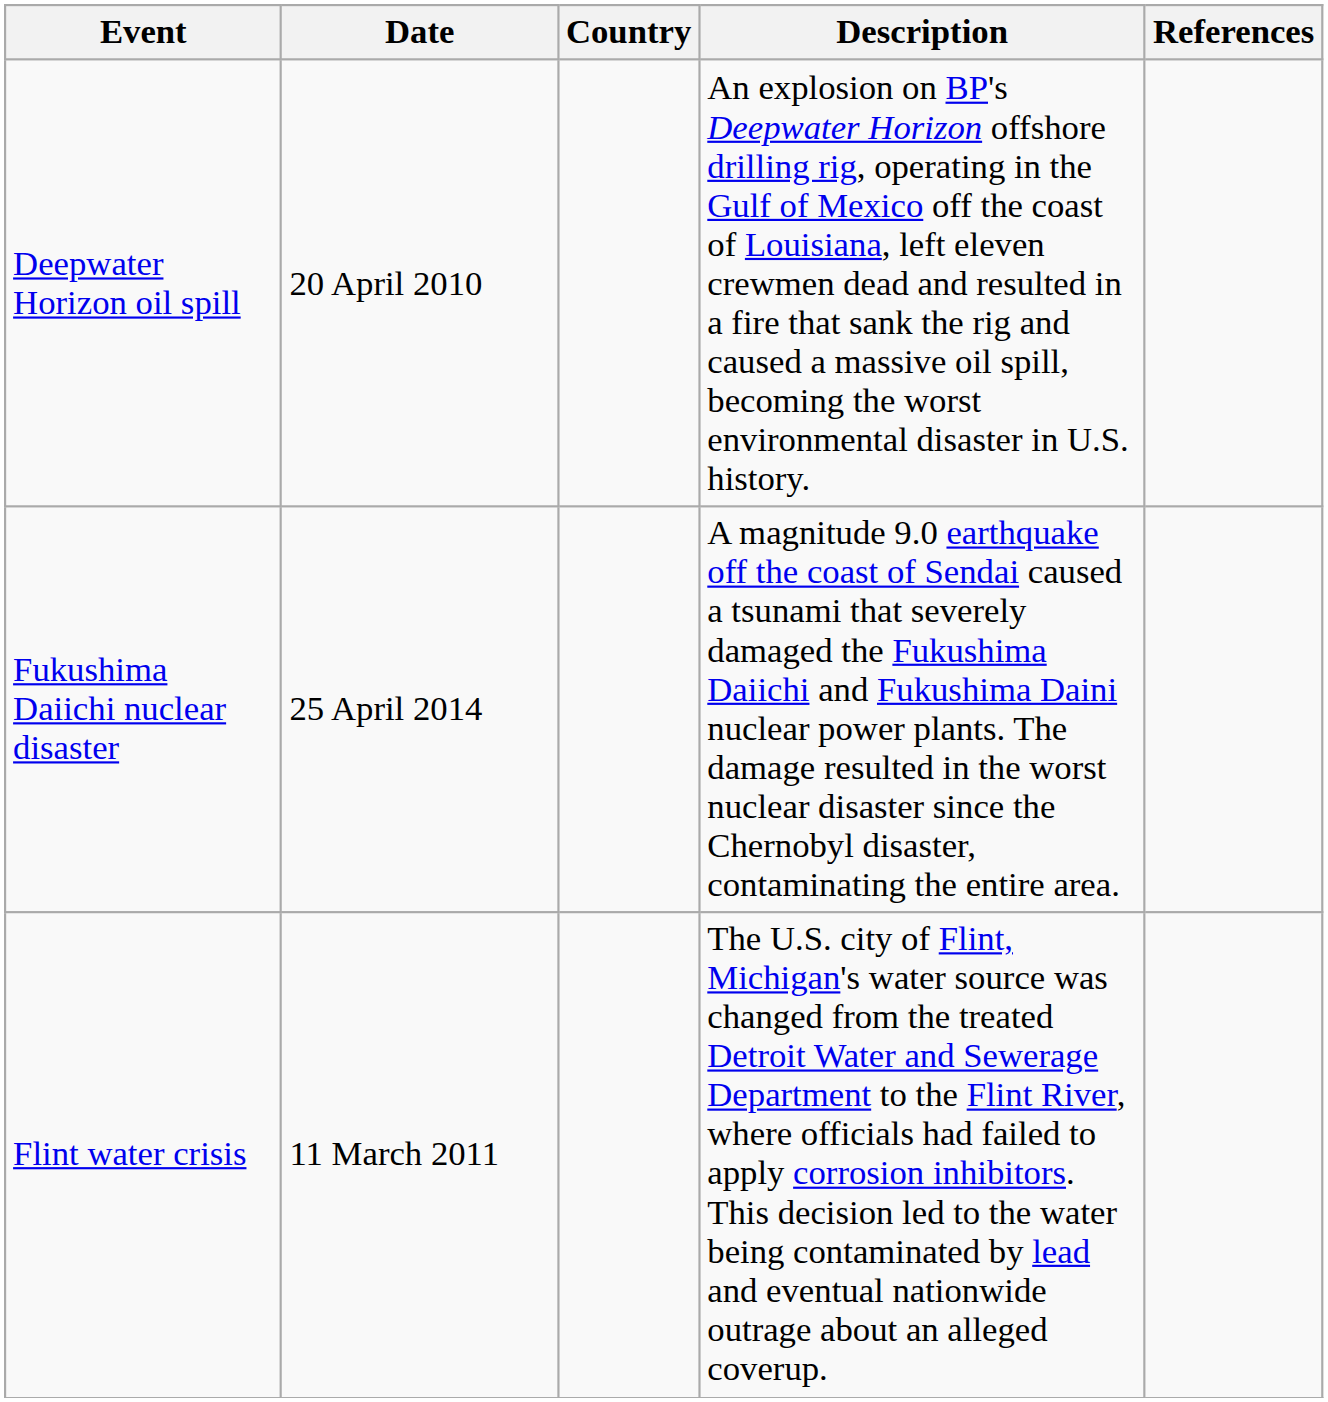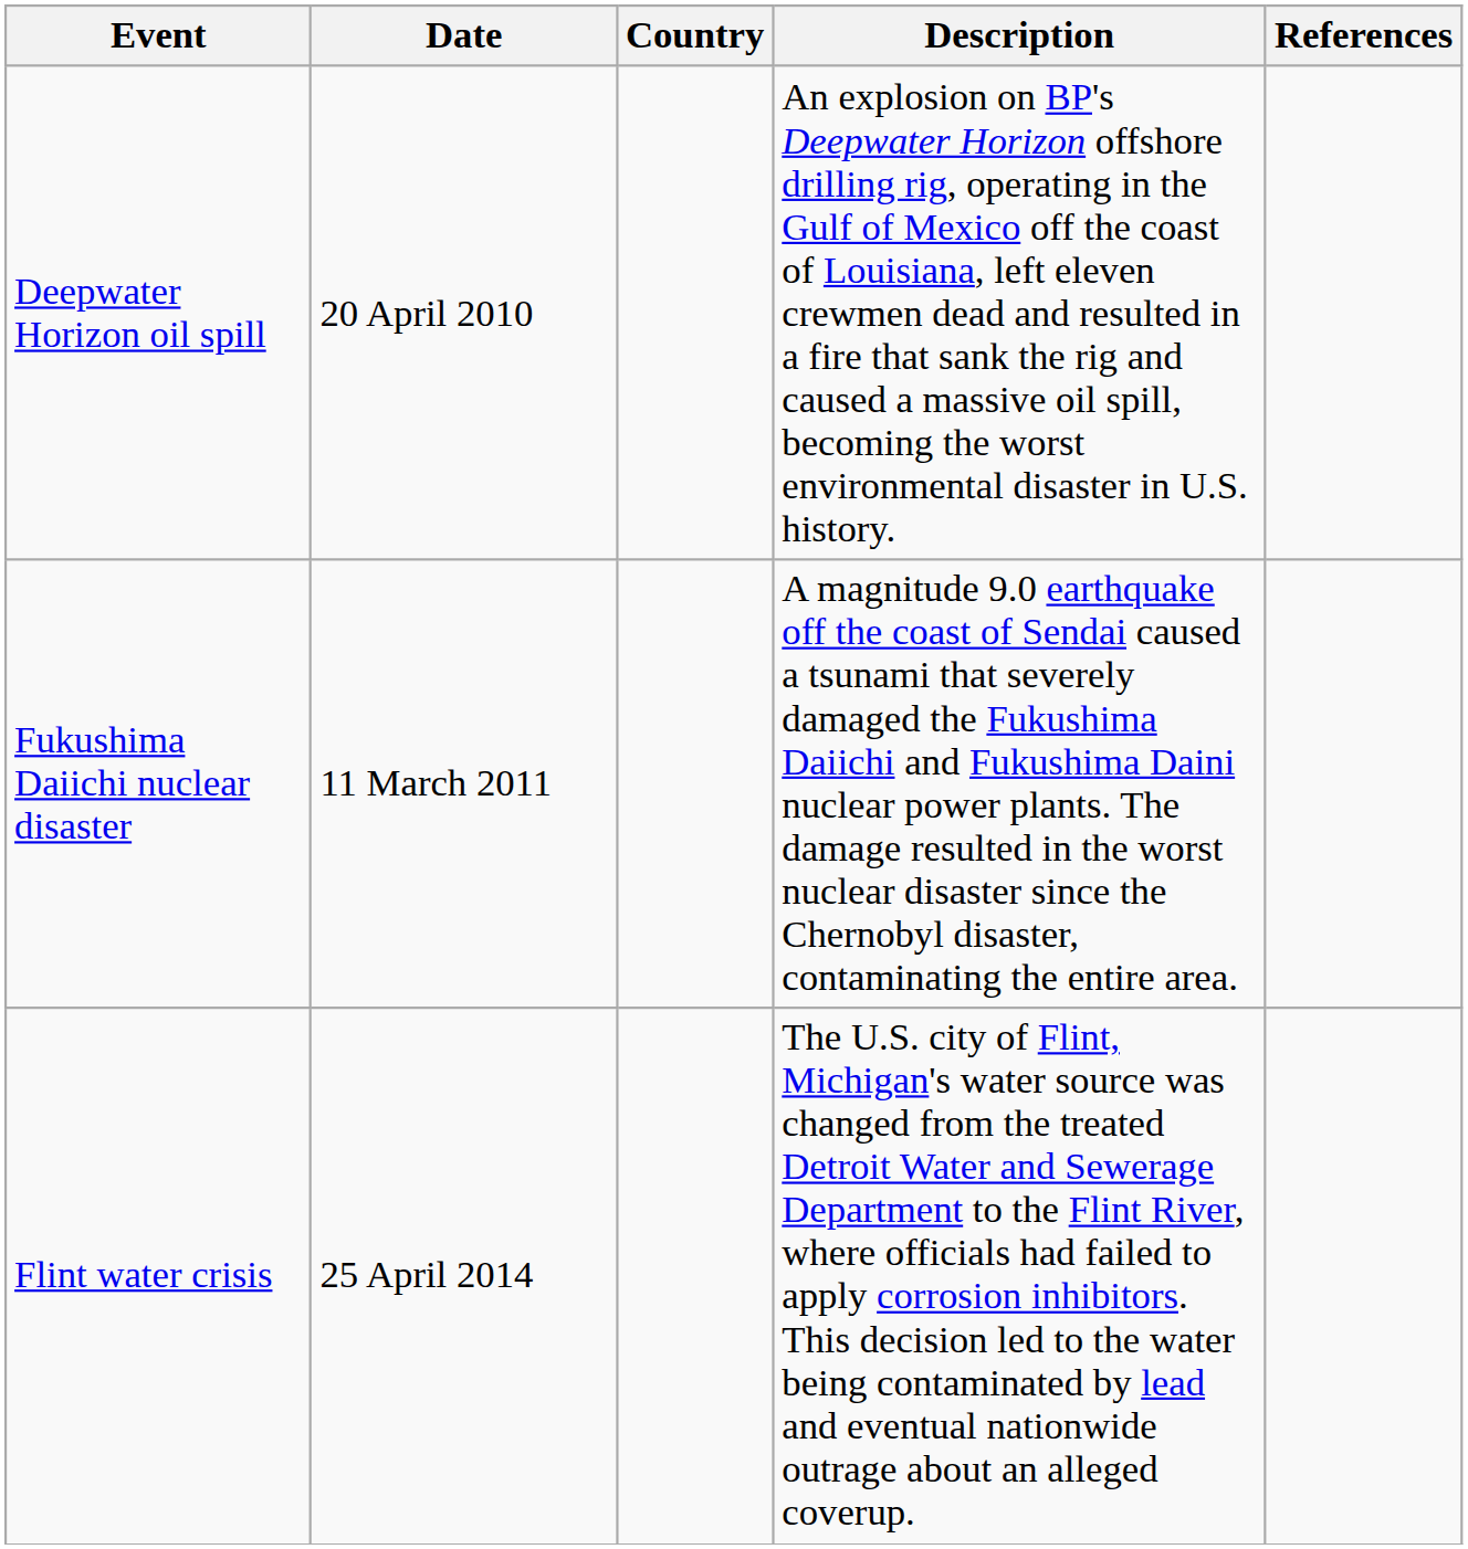Fukushima Daiichi nuclear disaster | Date: 25 April 2014 -> 11 March 2011
Flint water crisis | Date: 11 March 2011 -> 25 April 2014
